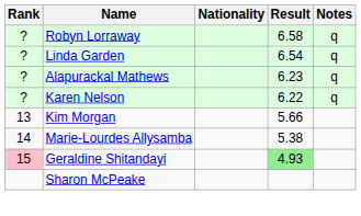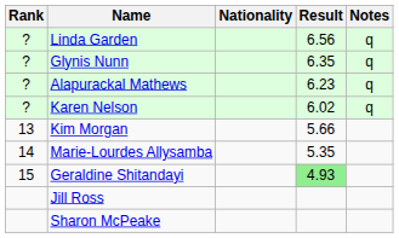- row: ? | Robyn Lorraway | 6.58 | q
Linda Garden | Result: 6.54 -> 6.56
+ row: ? | Glynis Nunn | 6.35 | q
Karen Nelson | Result: 6.22 -> 6.02
Marie-Lourdes Allysamba | Result: 5.38 -> 5.35
Geraldine Shitandayi | Rank: pink background -> no background
+ row: Jill Ross
